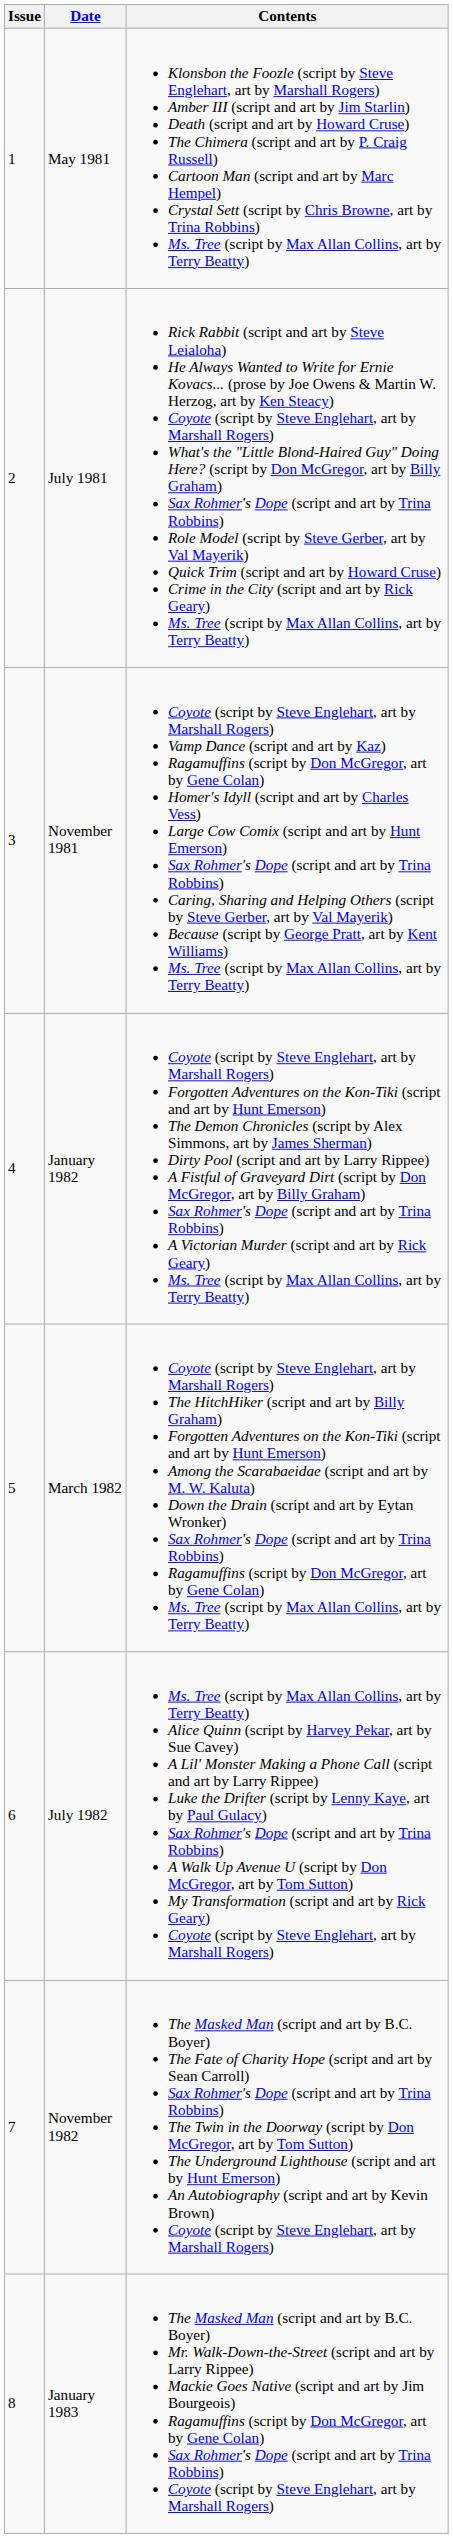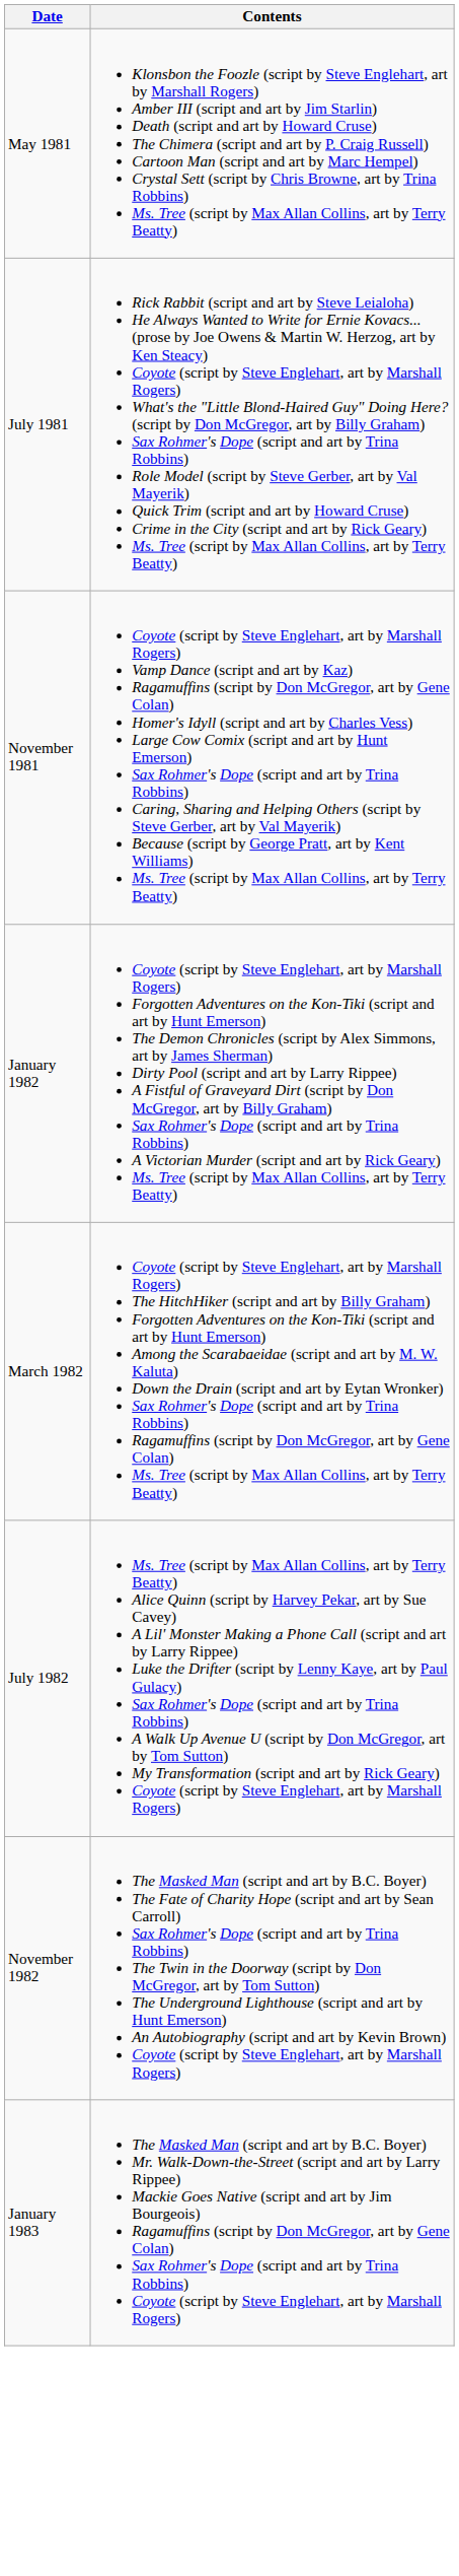- column: Issue | 1 | 2 | 3 | 4 | 5 | 6 | 7 | 8
